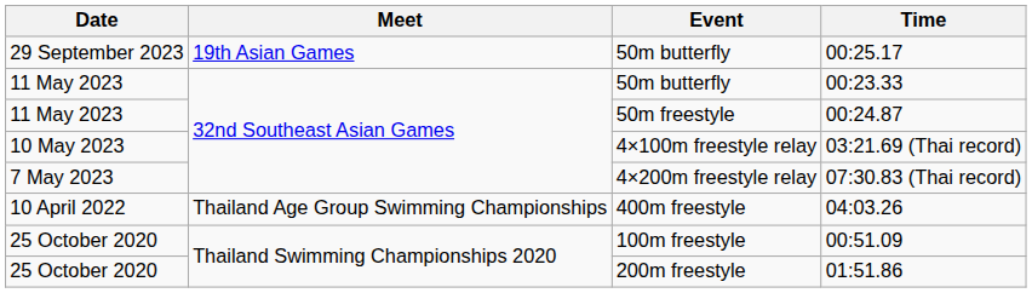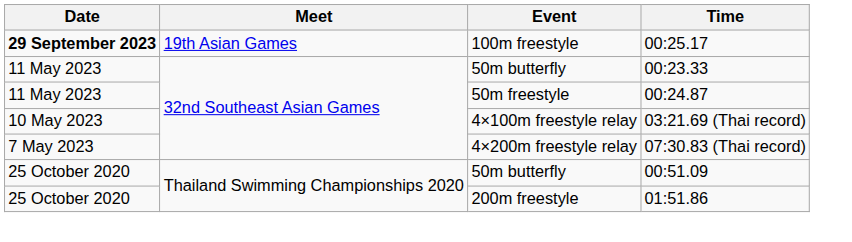00:25.17 | Date: normal -> bold
00:25.17 | Event: 50m butterfly -> 100m freestyle
- row: 10 April 2022 | Thailand Age Group Swimming Championships | 400m freestyle | 04:03.26
00:51.09 | Event: 100m freestyle -> 50m butterfly
